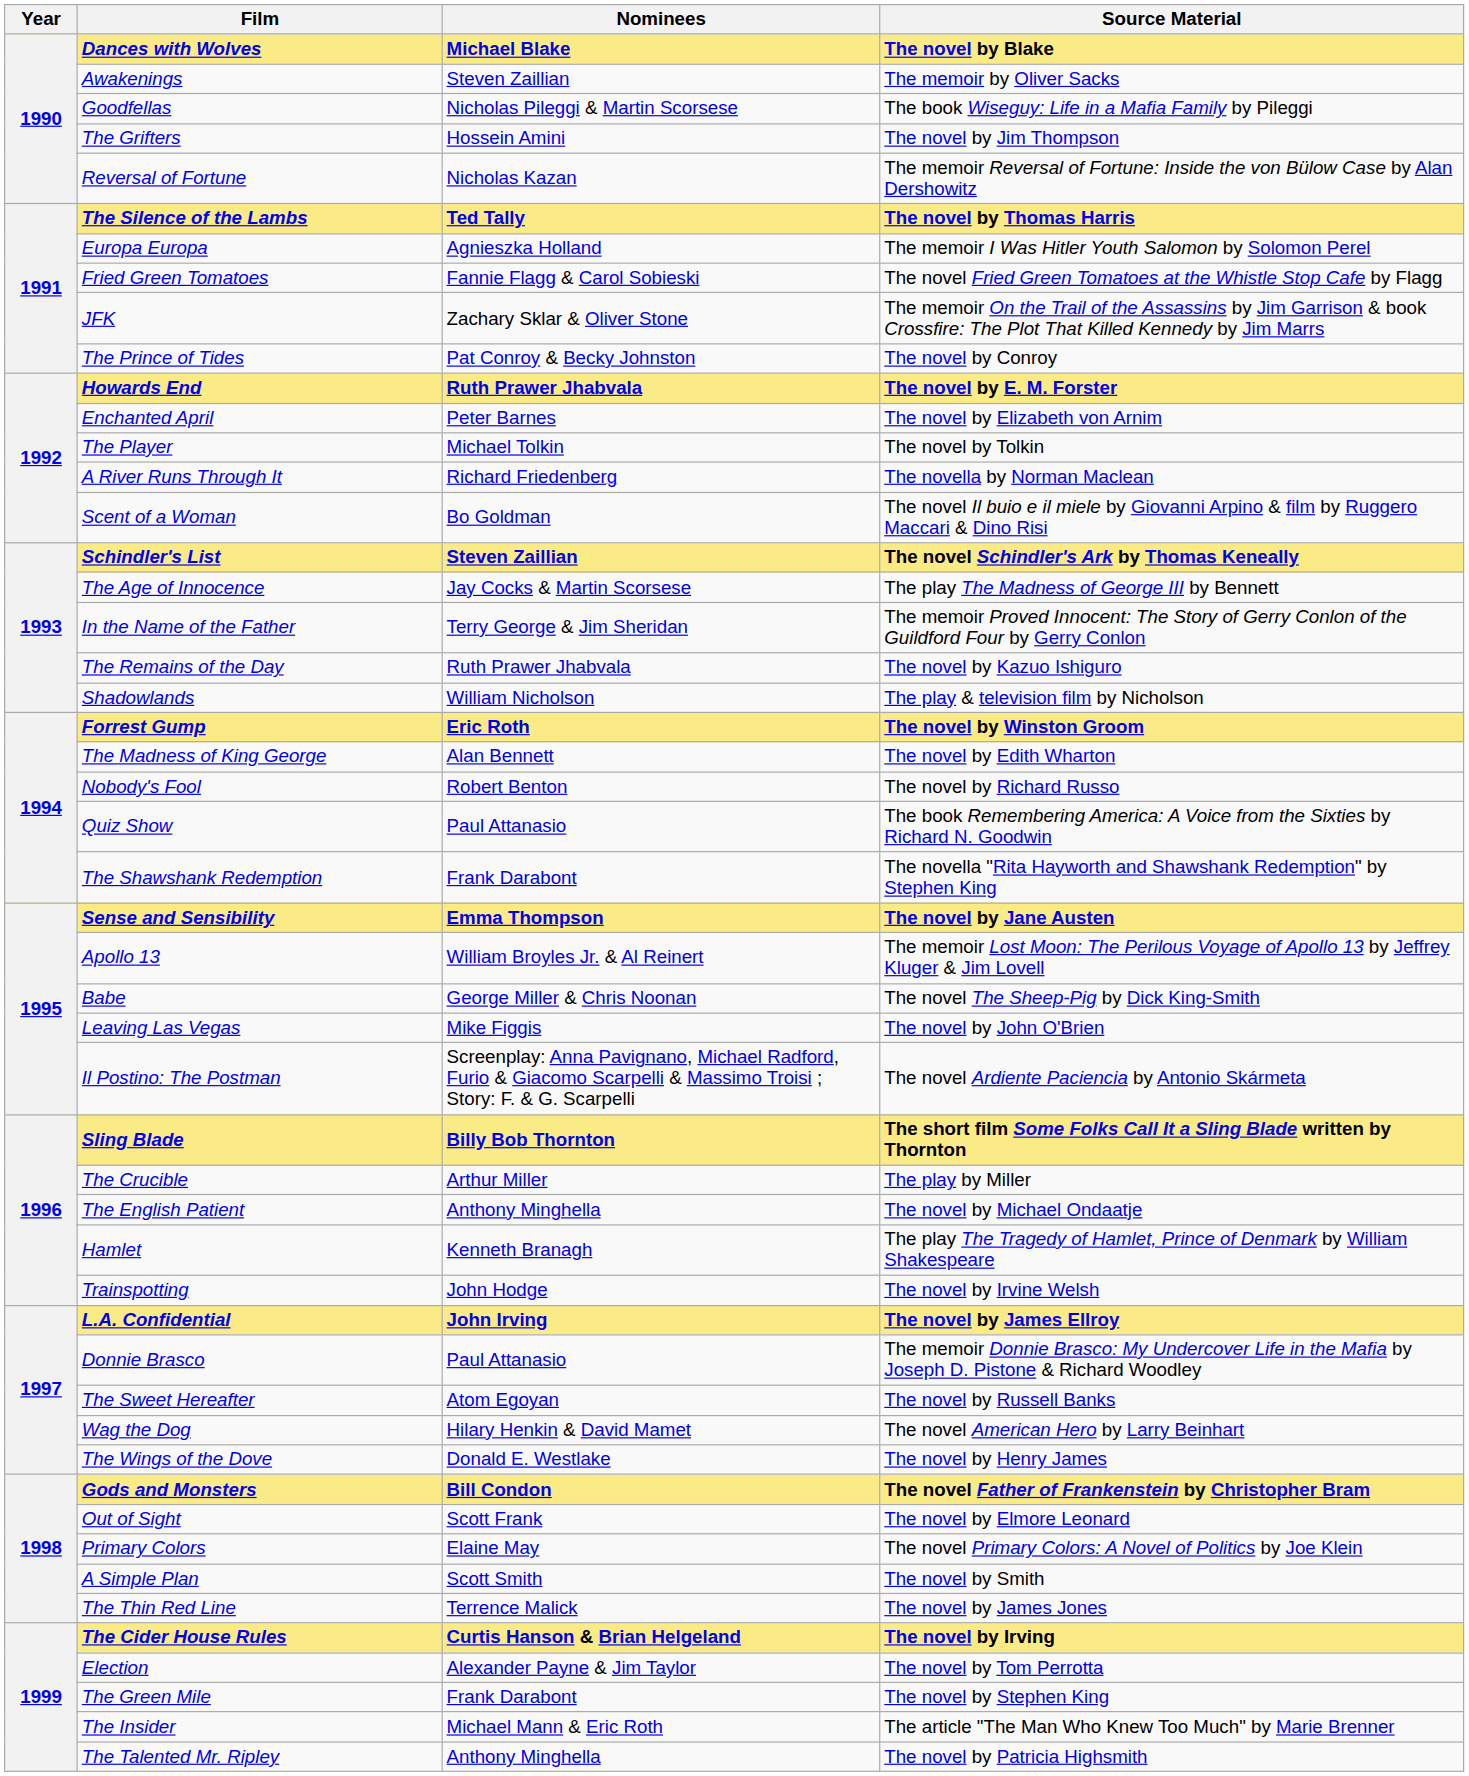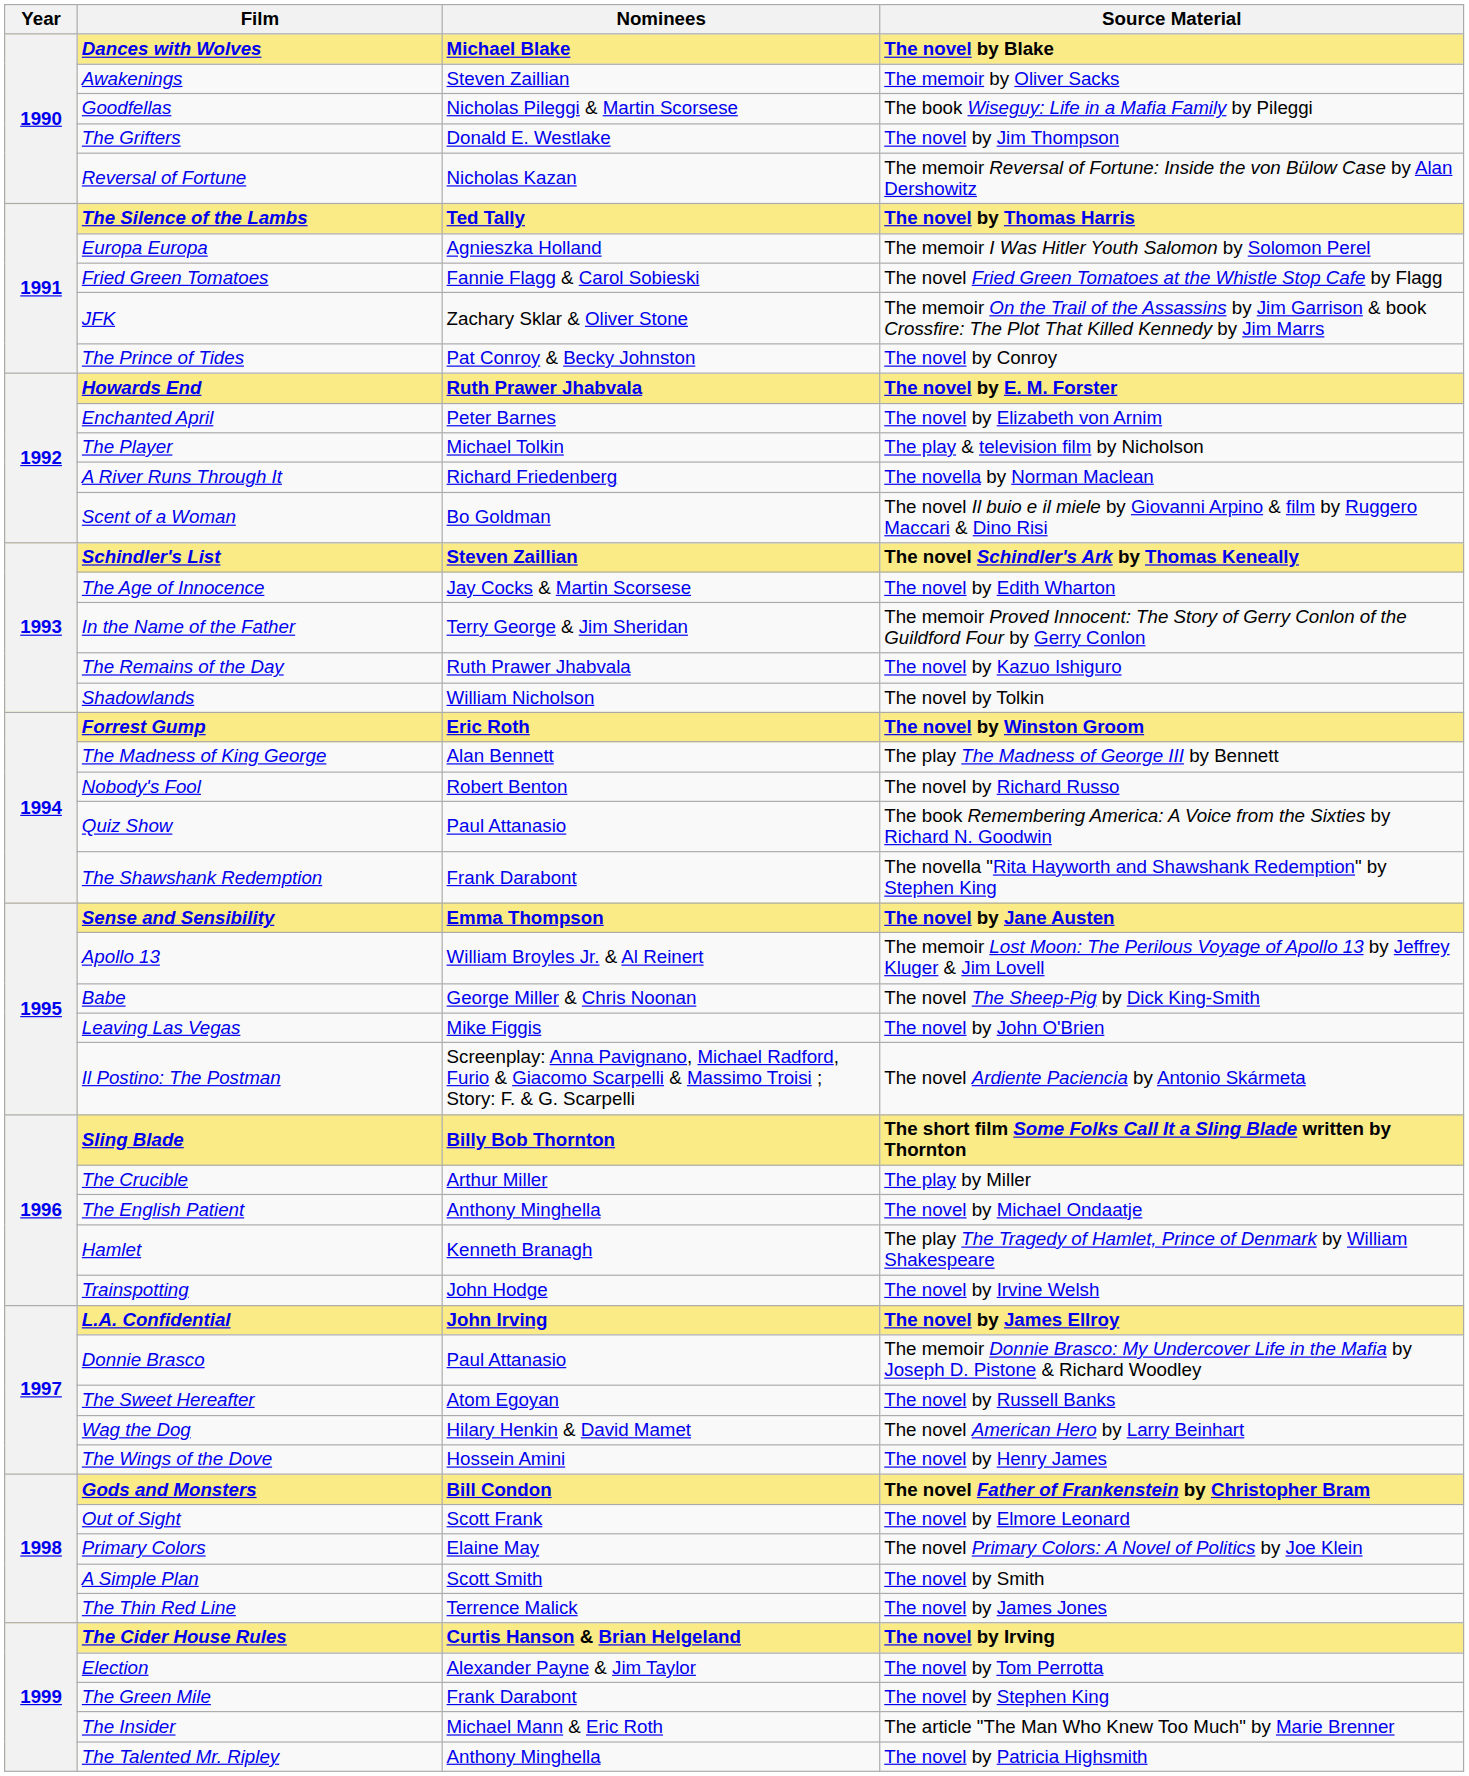The Grifters | Nominees: Hossein Amini -> Donald E. Westlake
The Player | Source Material: The novel by Tolkin -> The play & television film by Nicholson
The Age of Innocence | Source Material: The play The Madness of George III by Bennett -> The novel by Edith Wharton
Shadowlands | Source Material: The play & television film by Nicholson -> The novel by Tolkin
The Madness of King George | Source Material: The novel by Edith Wharton -> The play The Madness of George III by Bennett
The Wings of the Dove | Nominees: Donald E. Westlake -> Hossein Amini
